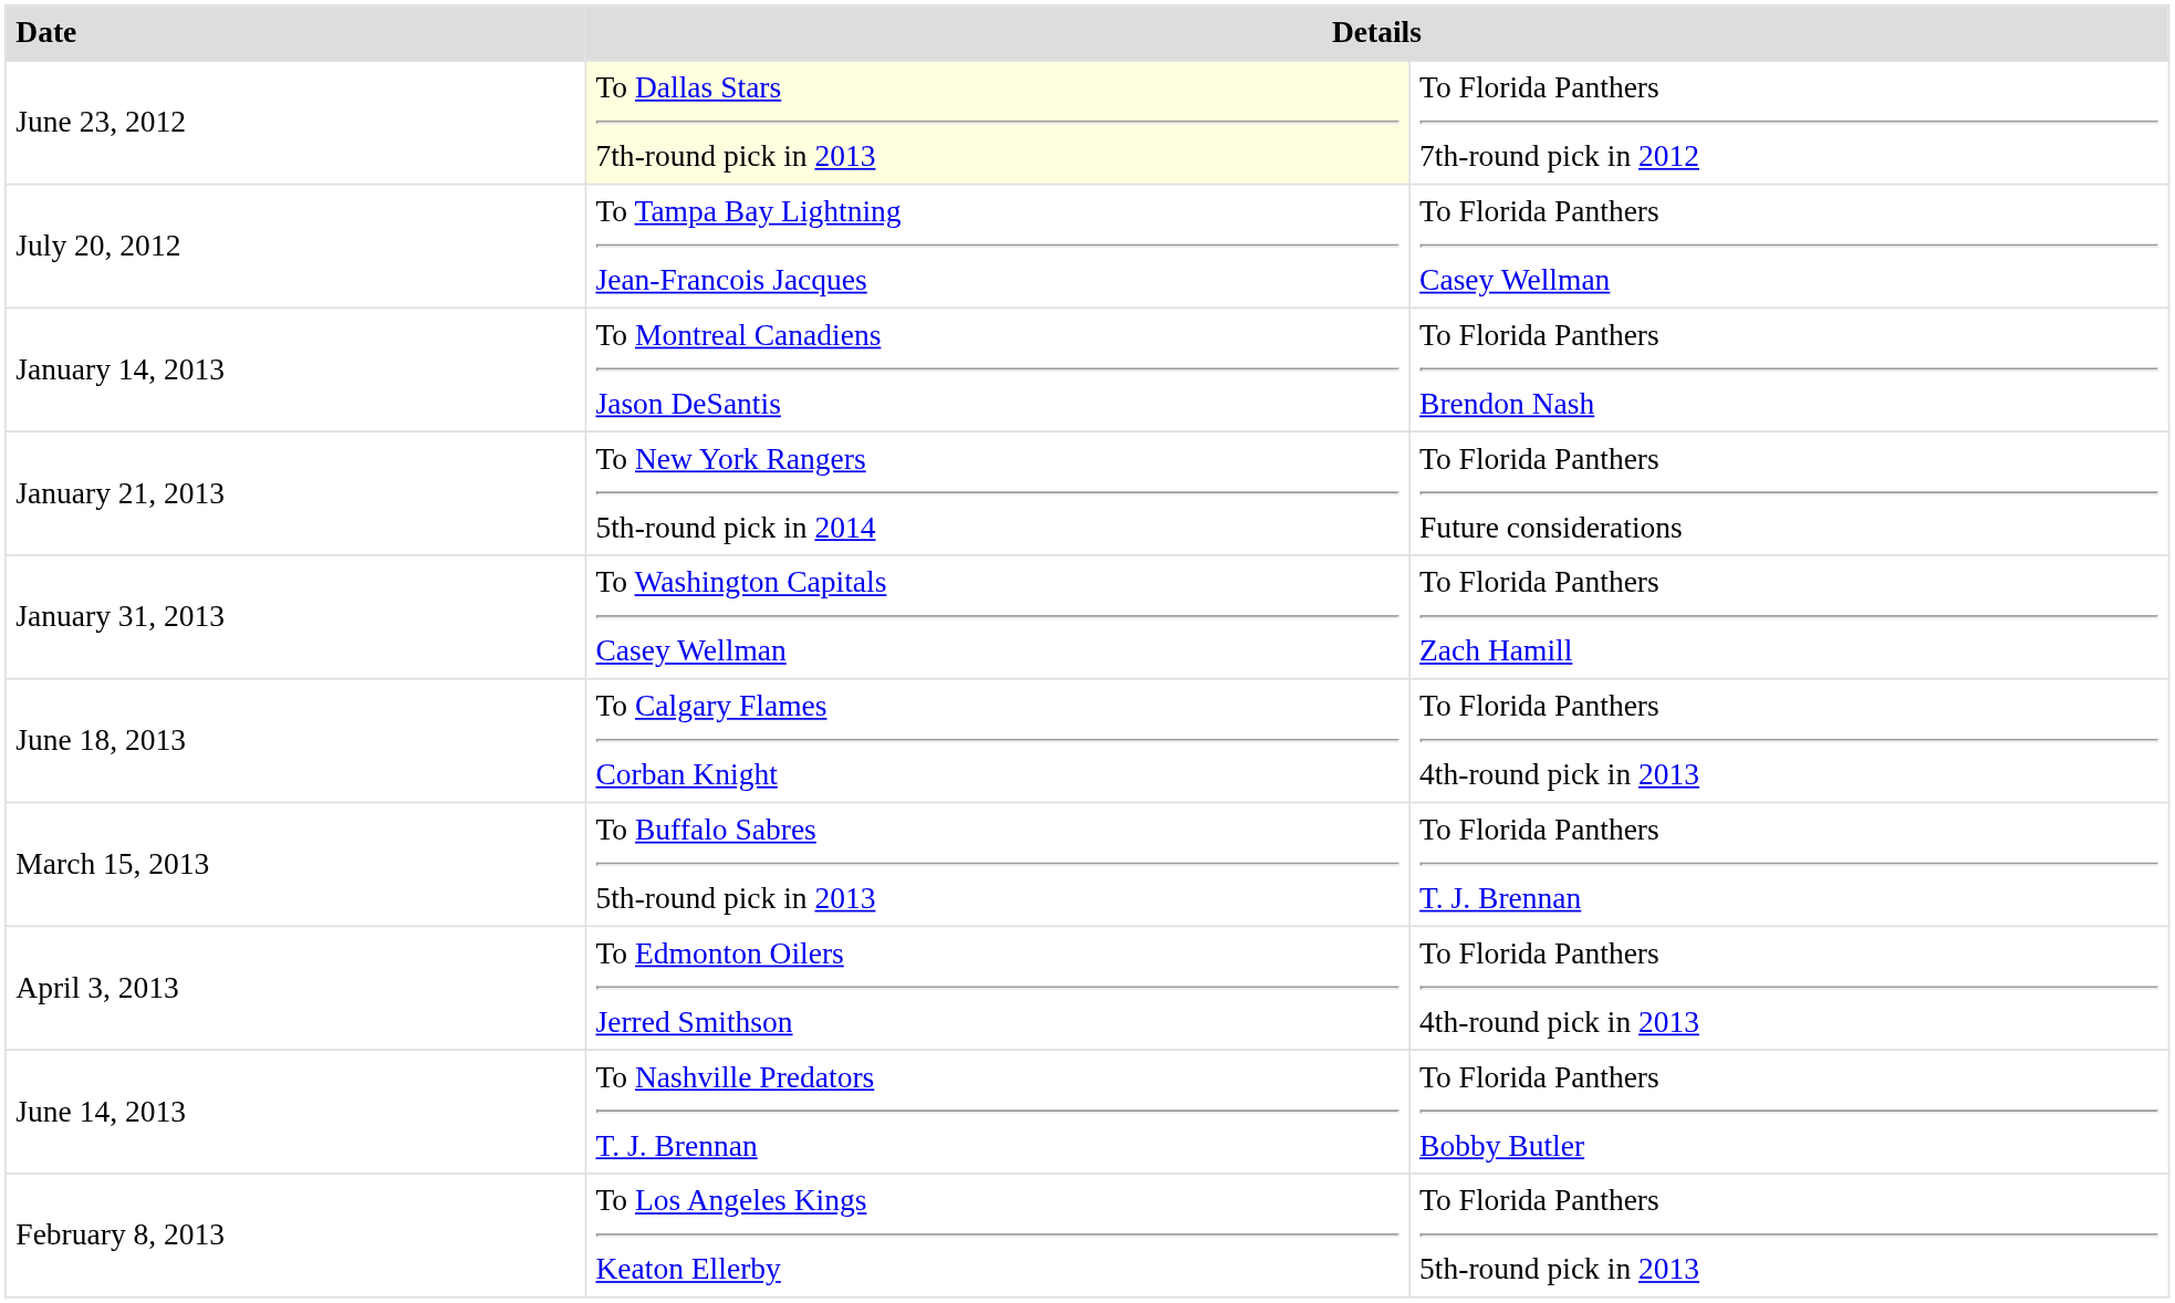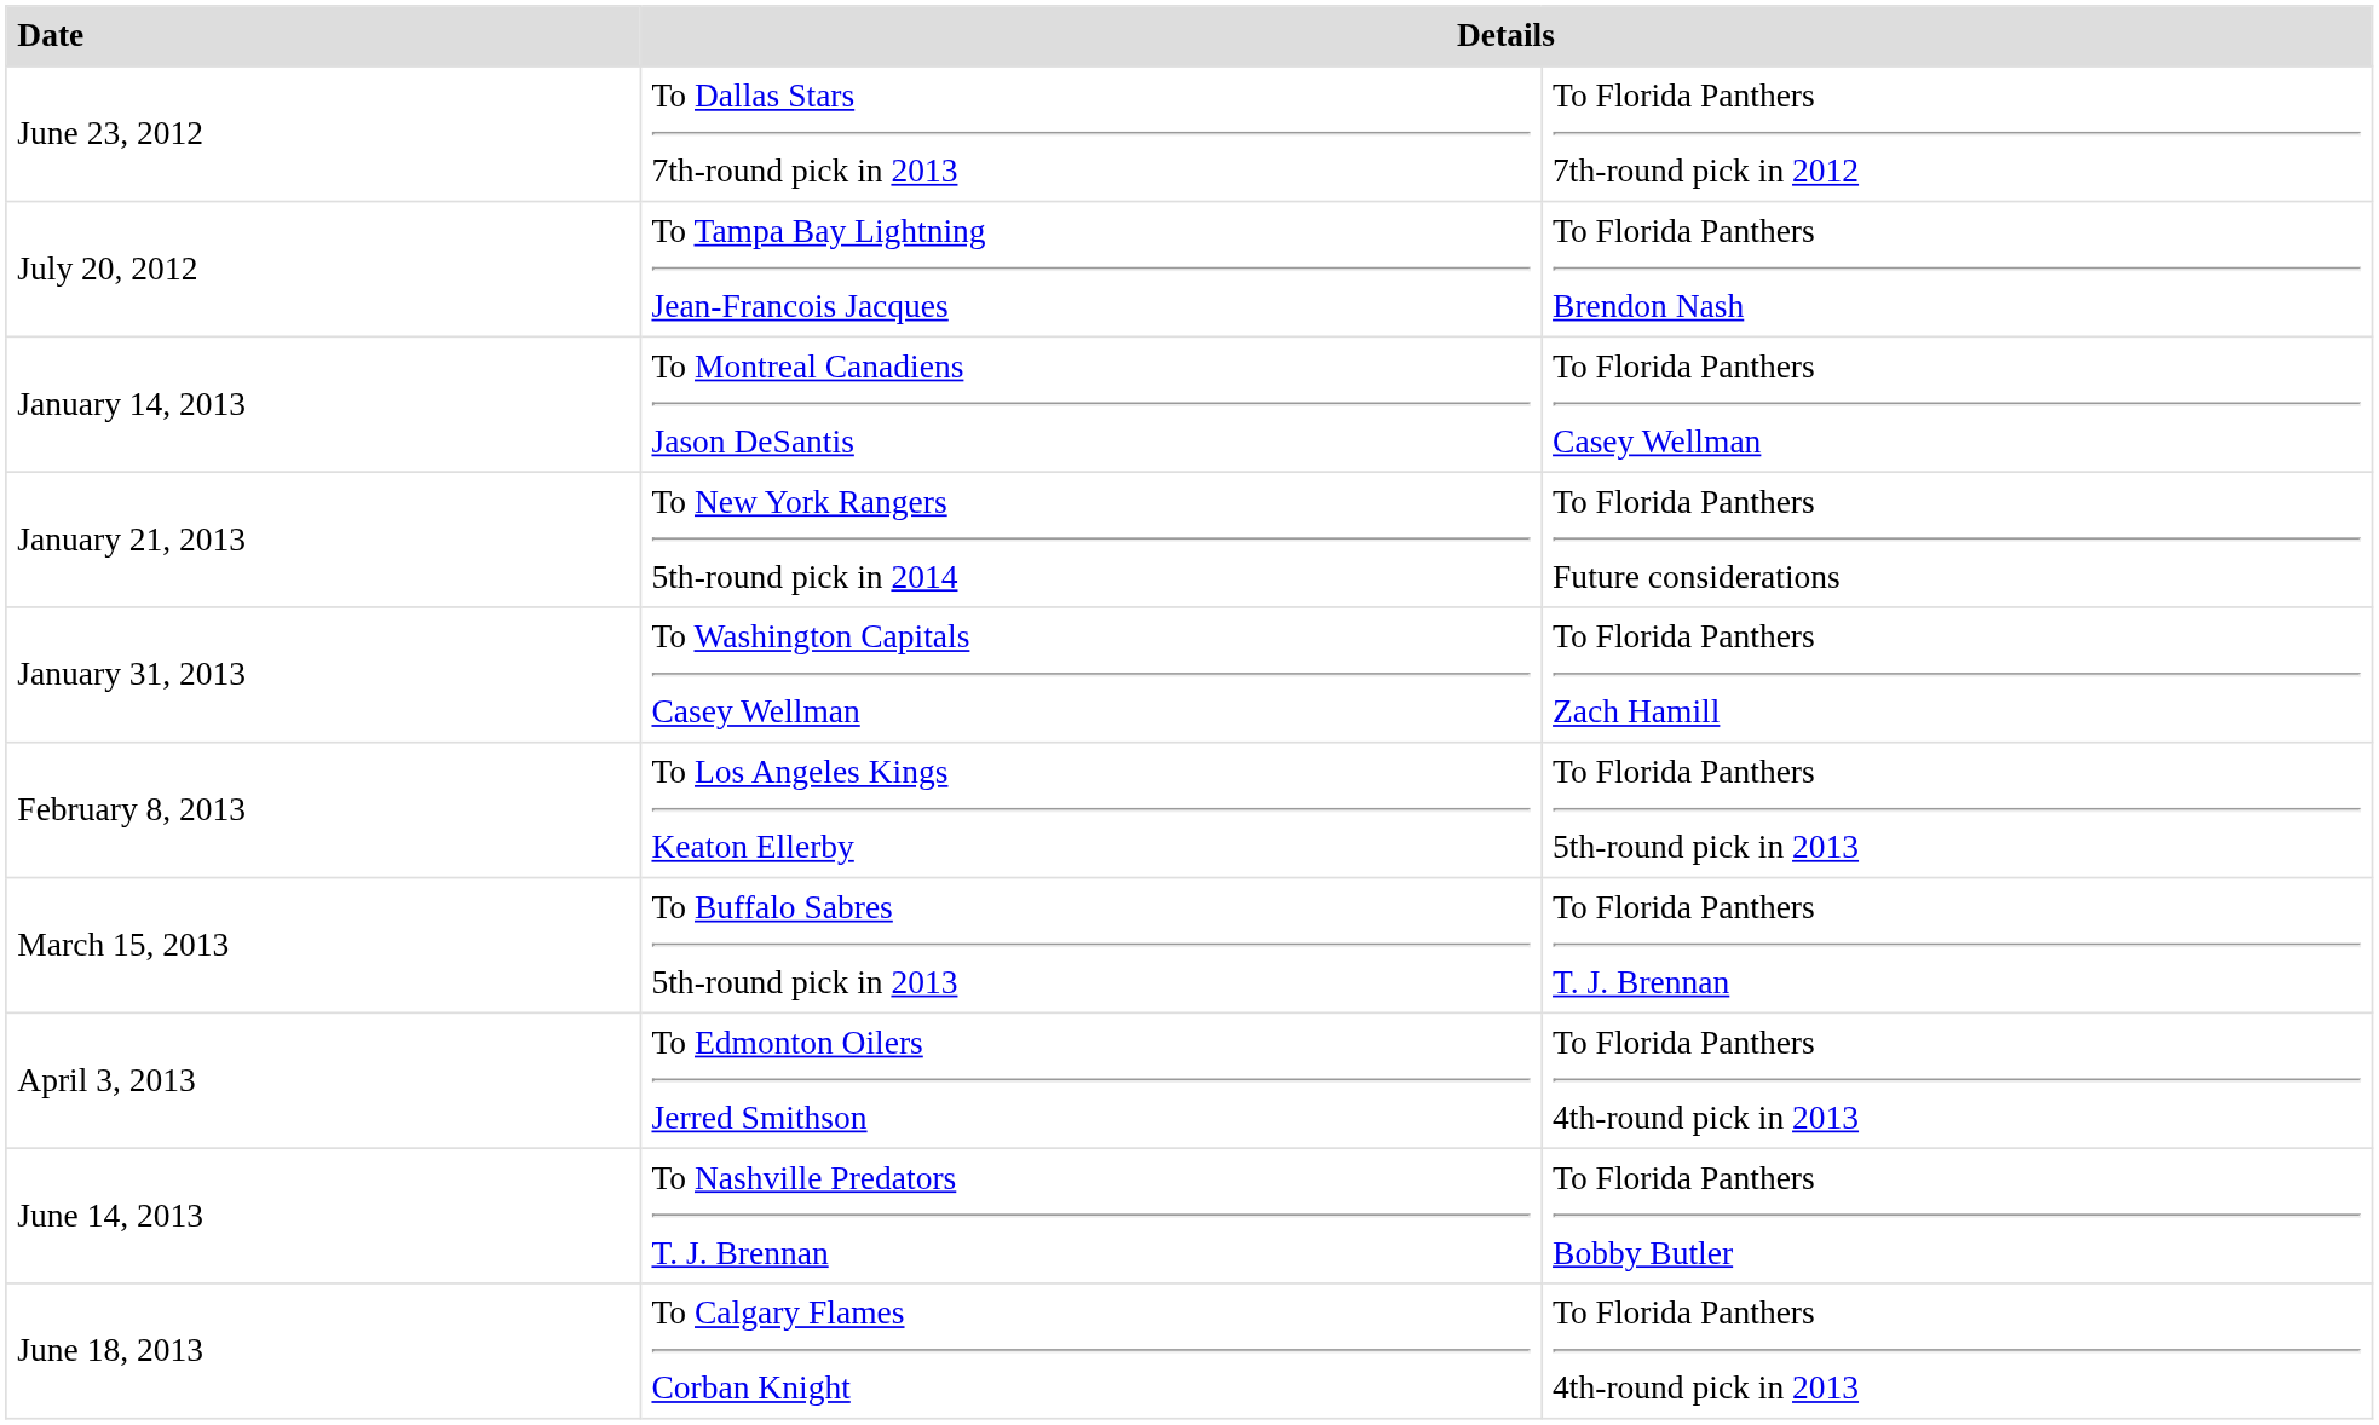June 23, 2012 | column 2: lightyellow background -> no background
July 20, 2012 | column 3: To Florida Panthers Casey Wellman -> To Florida Panthers Brendon Nash
January 14, 2013 | column 3: To Florida Panthers Brendon Nash -> To Florida Panthers Casey Wellman
rows swapped: February 8, 2013 <-> June 18, 2013
